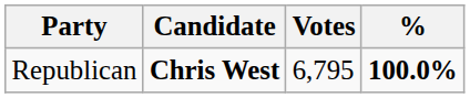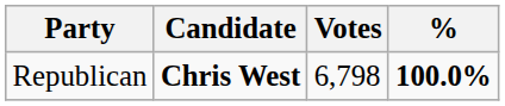Republican | Votes: 6,795 -> 6,798
